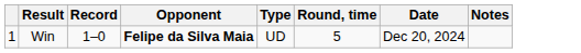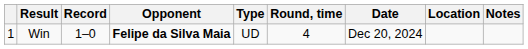+ column: Location
Win | Round, time: 5 -> 4
